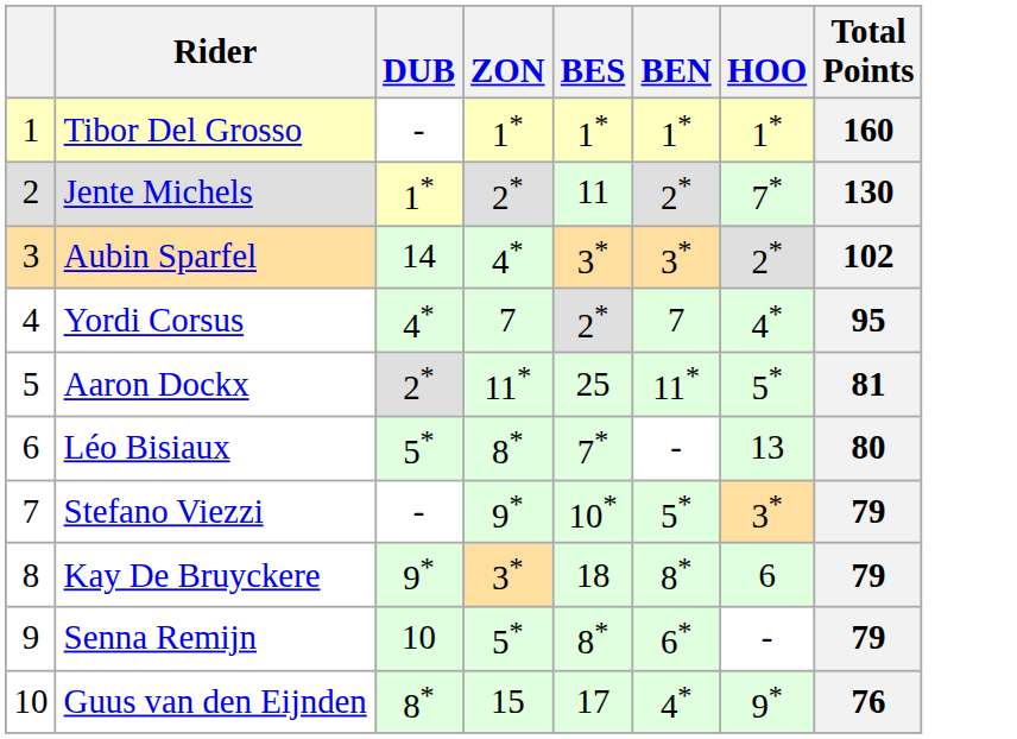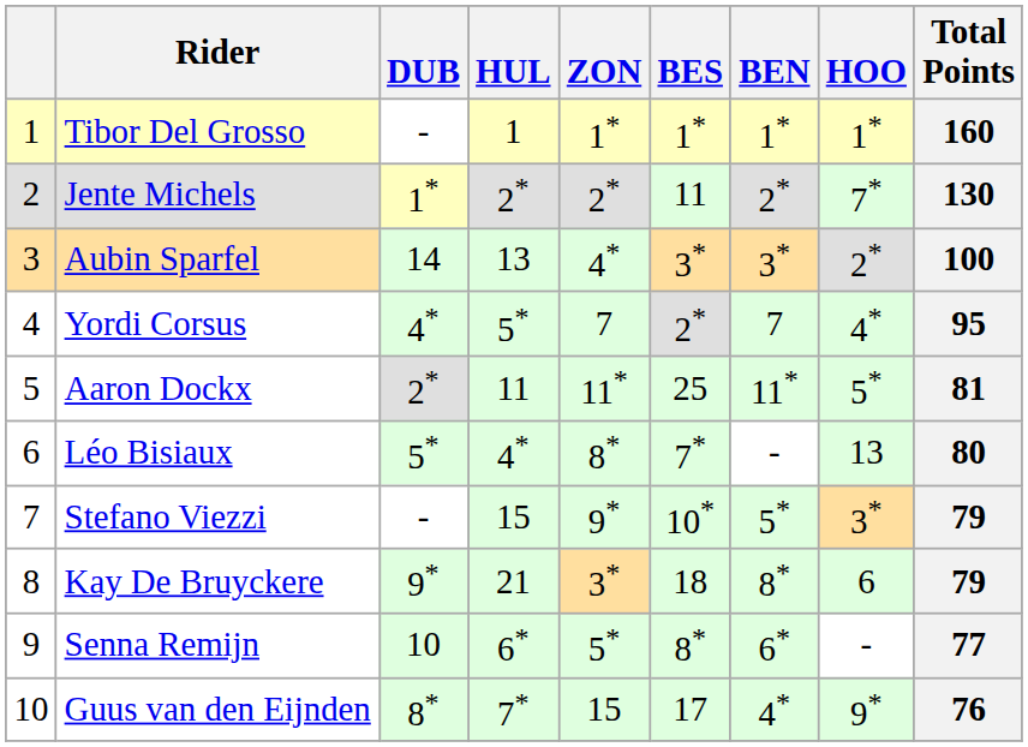+ column: HUL | 1 | 2* | 13 | 5* | 11 | 4* | 15 | 21 | 6* | 7*
Aubin Sparfel | Total Points: 102 -> 100
Senna Remijn | Total Points: 79 -> 77
